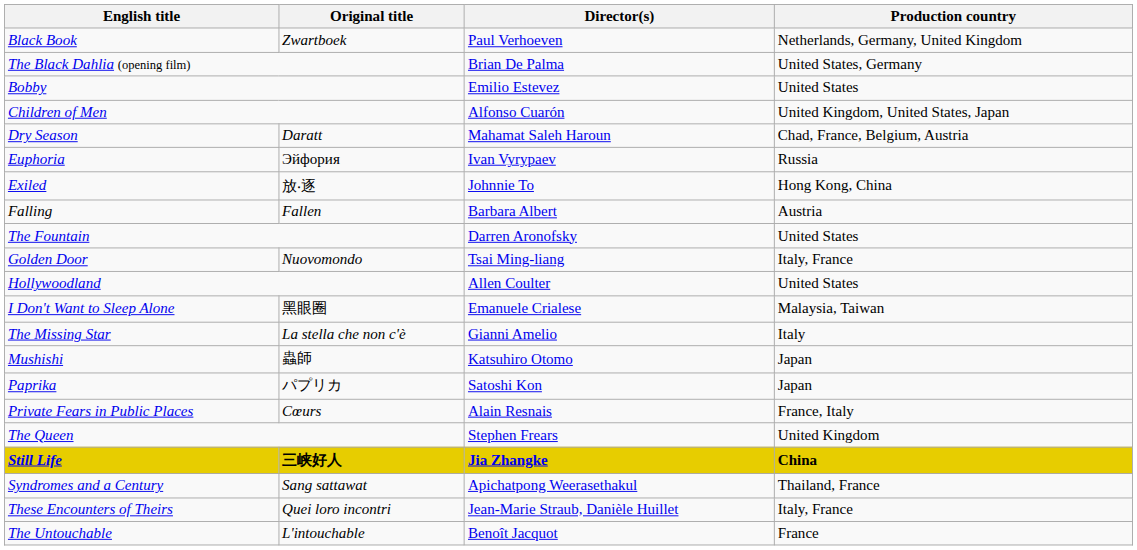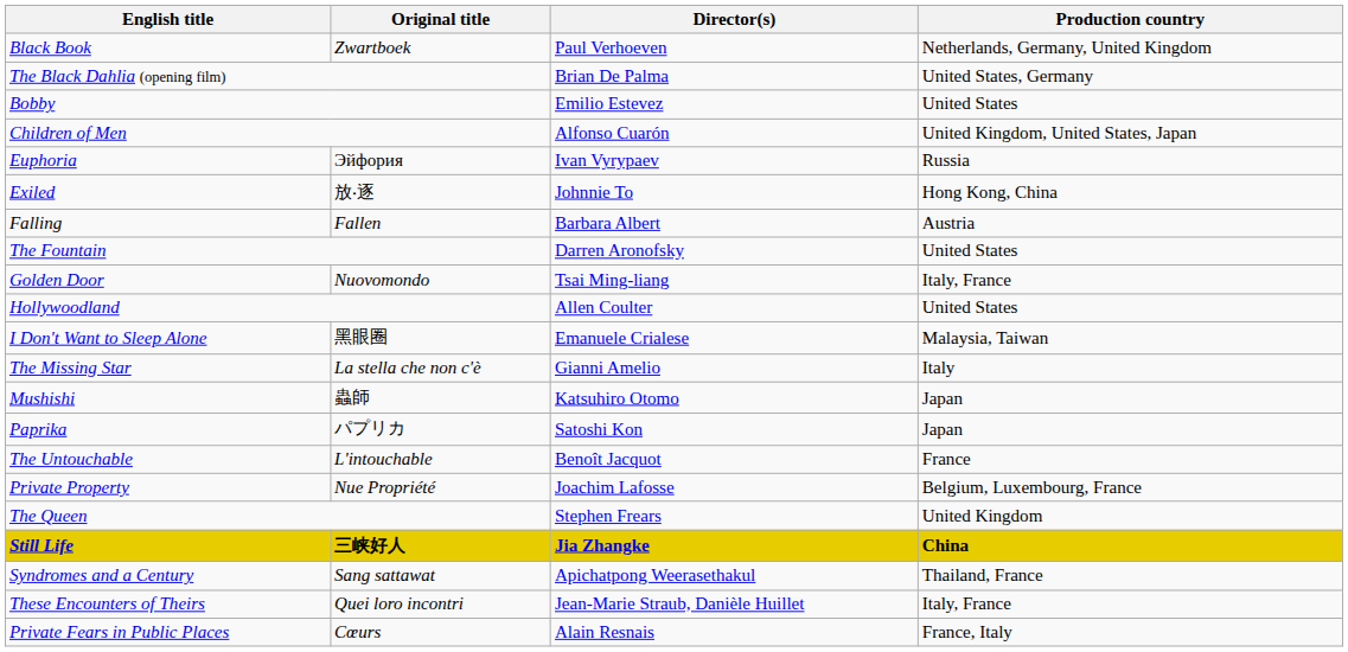- row: Dry Season | Daratt | Mahamat Saleh Haroun | Chad, France, Belgium, Austria
rows swapped: Private Fears in Public Places <-> The Untouchable
+ row: Private Property | Nue Propriété | Joachim Lafosse | Belgium, Luxembourg, France
